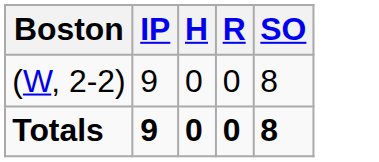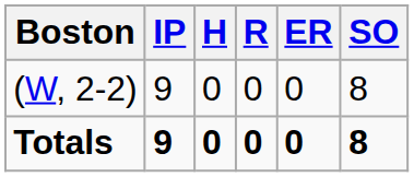+ column: ER | 0 | 0
